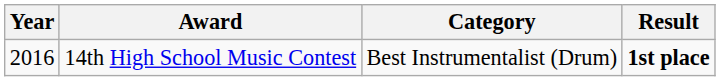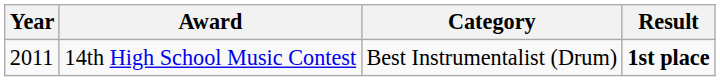14th High School Music Contest | Year: 2016 -> 2011
